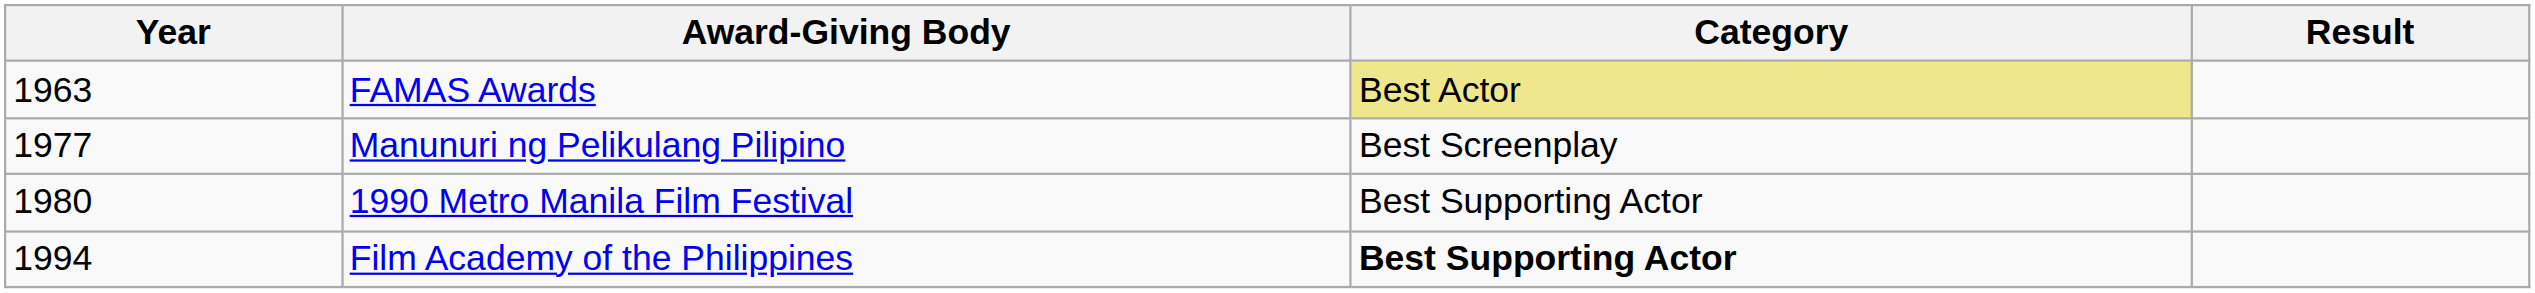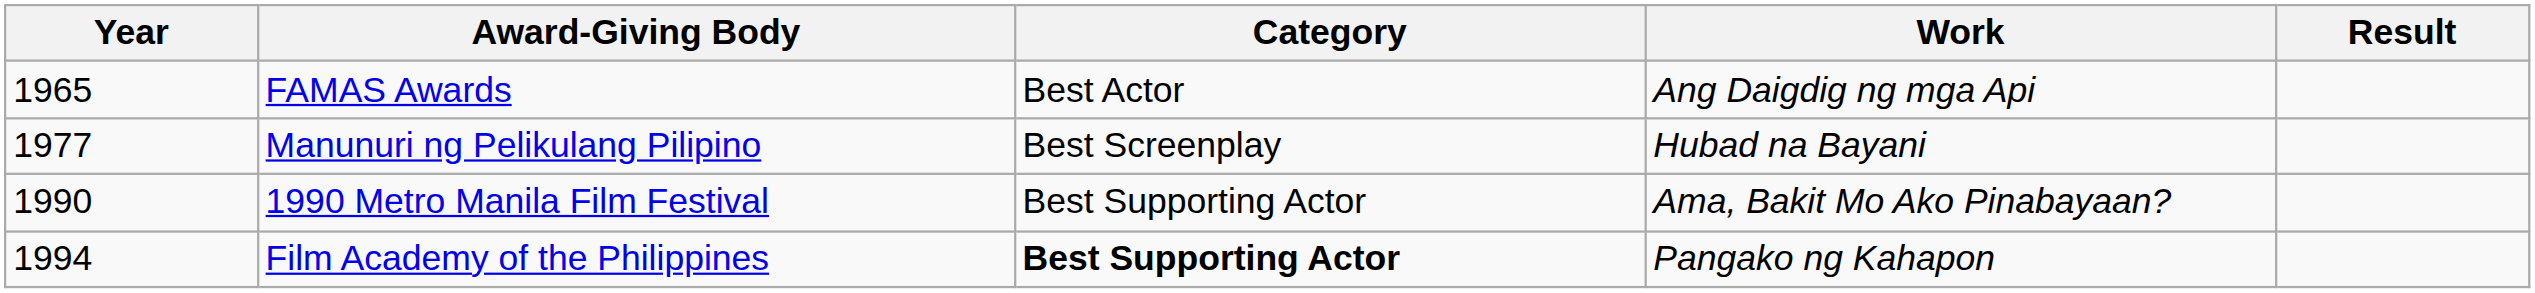+ column: Work | Ang Daigdig ng mga Api | Hubad na Bayani | Ama, Bakit Mo Ako Pinabayaan? | Pangako ng Kahapon
FAMAS Awards | Year: 1963 -> 1965
FAMAS Awards | Category: khaki background -> no background
1990 Metro Manila Film Festival | Year: 1980 -> 1990
